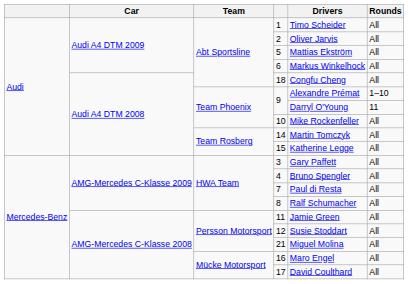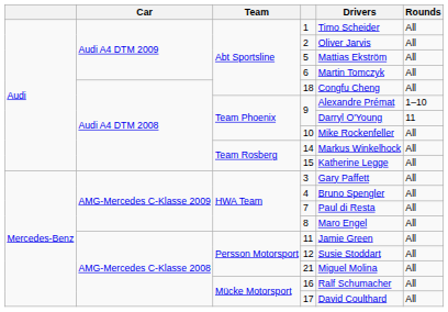6 | Drivers: Markus Winkelhock -> Martin Tomczyk
14 | Drivers: Martin Tomczyk -> Markus Winkelhock
8 | Drivers: Ralf Schumacher -> Maro Engel
16 | Drivers: Maro Engel -> Ralf Schumacher
